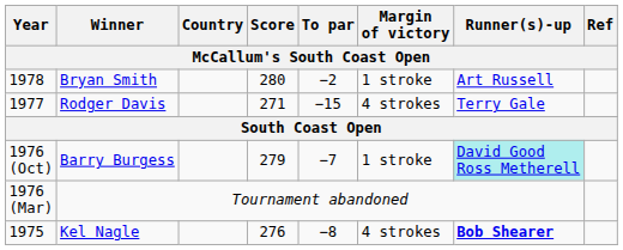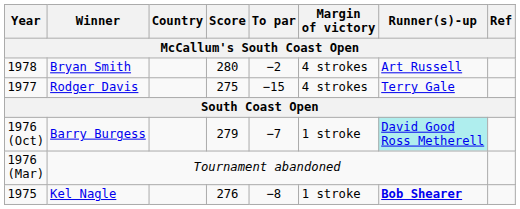Bryan Smith | Margin of victory: 1 stroke -> 4 strokes
Rodger Davis | Score: 271 -> 275
Kel Nagle | Margin of victory: 4 strokes -> 1 stroke
